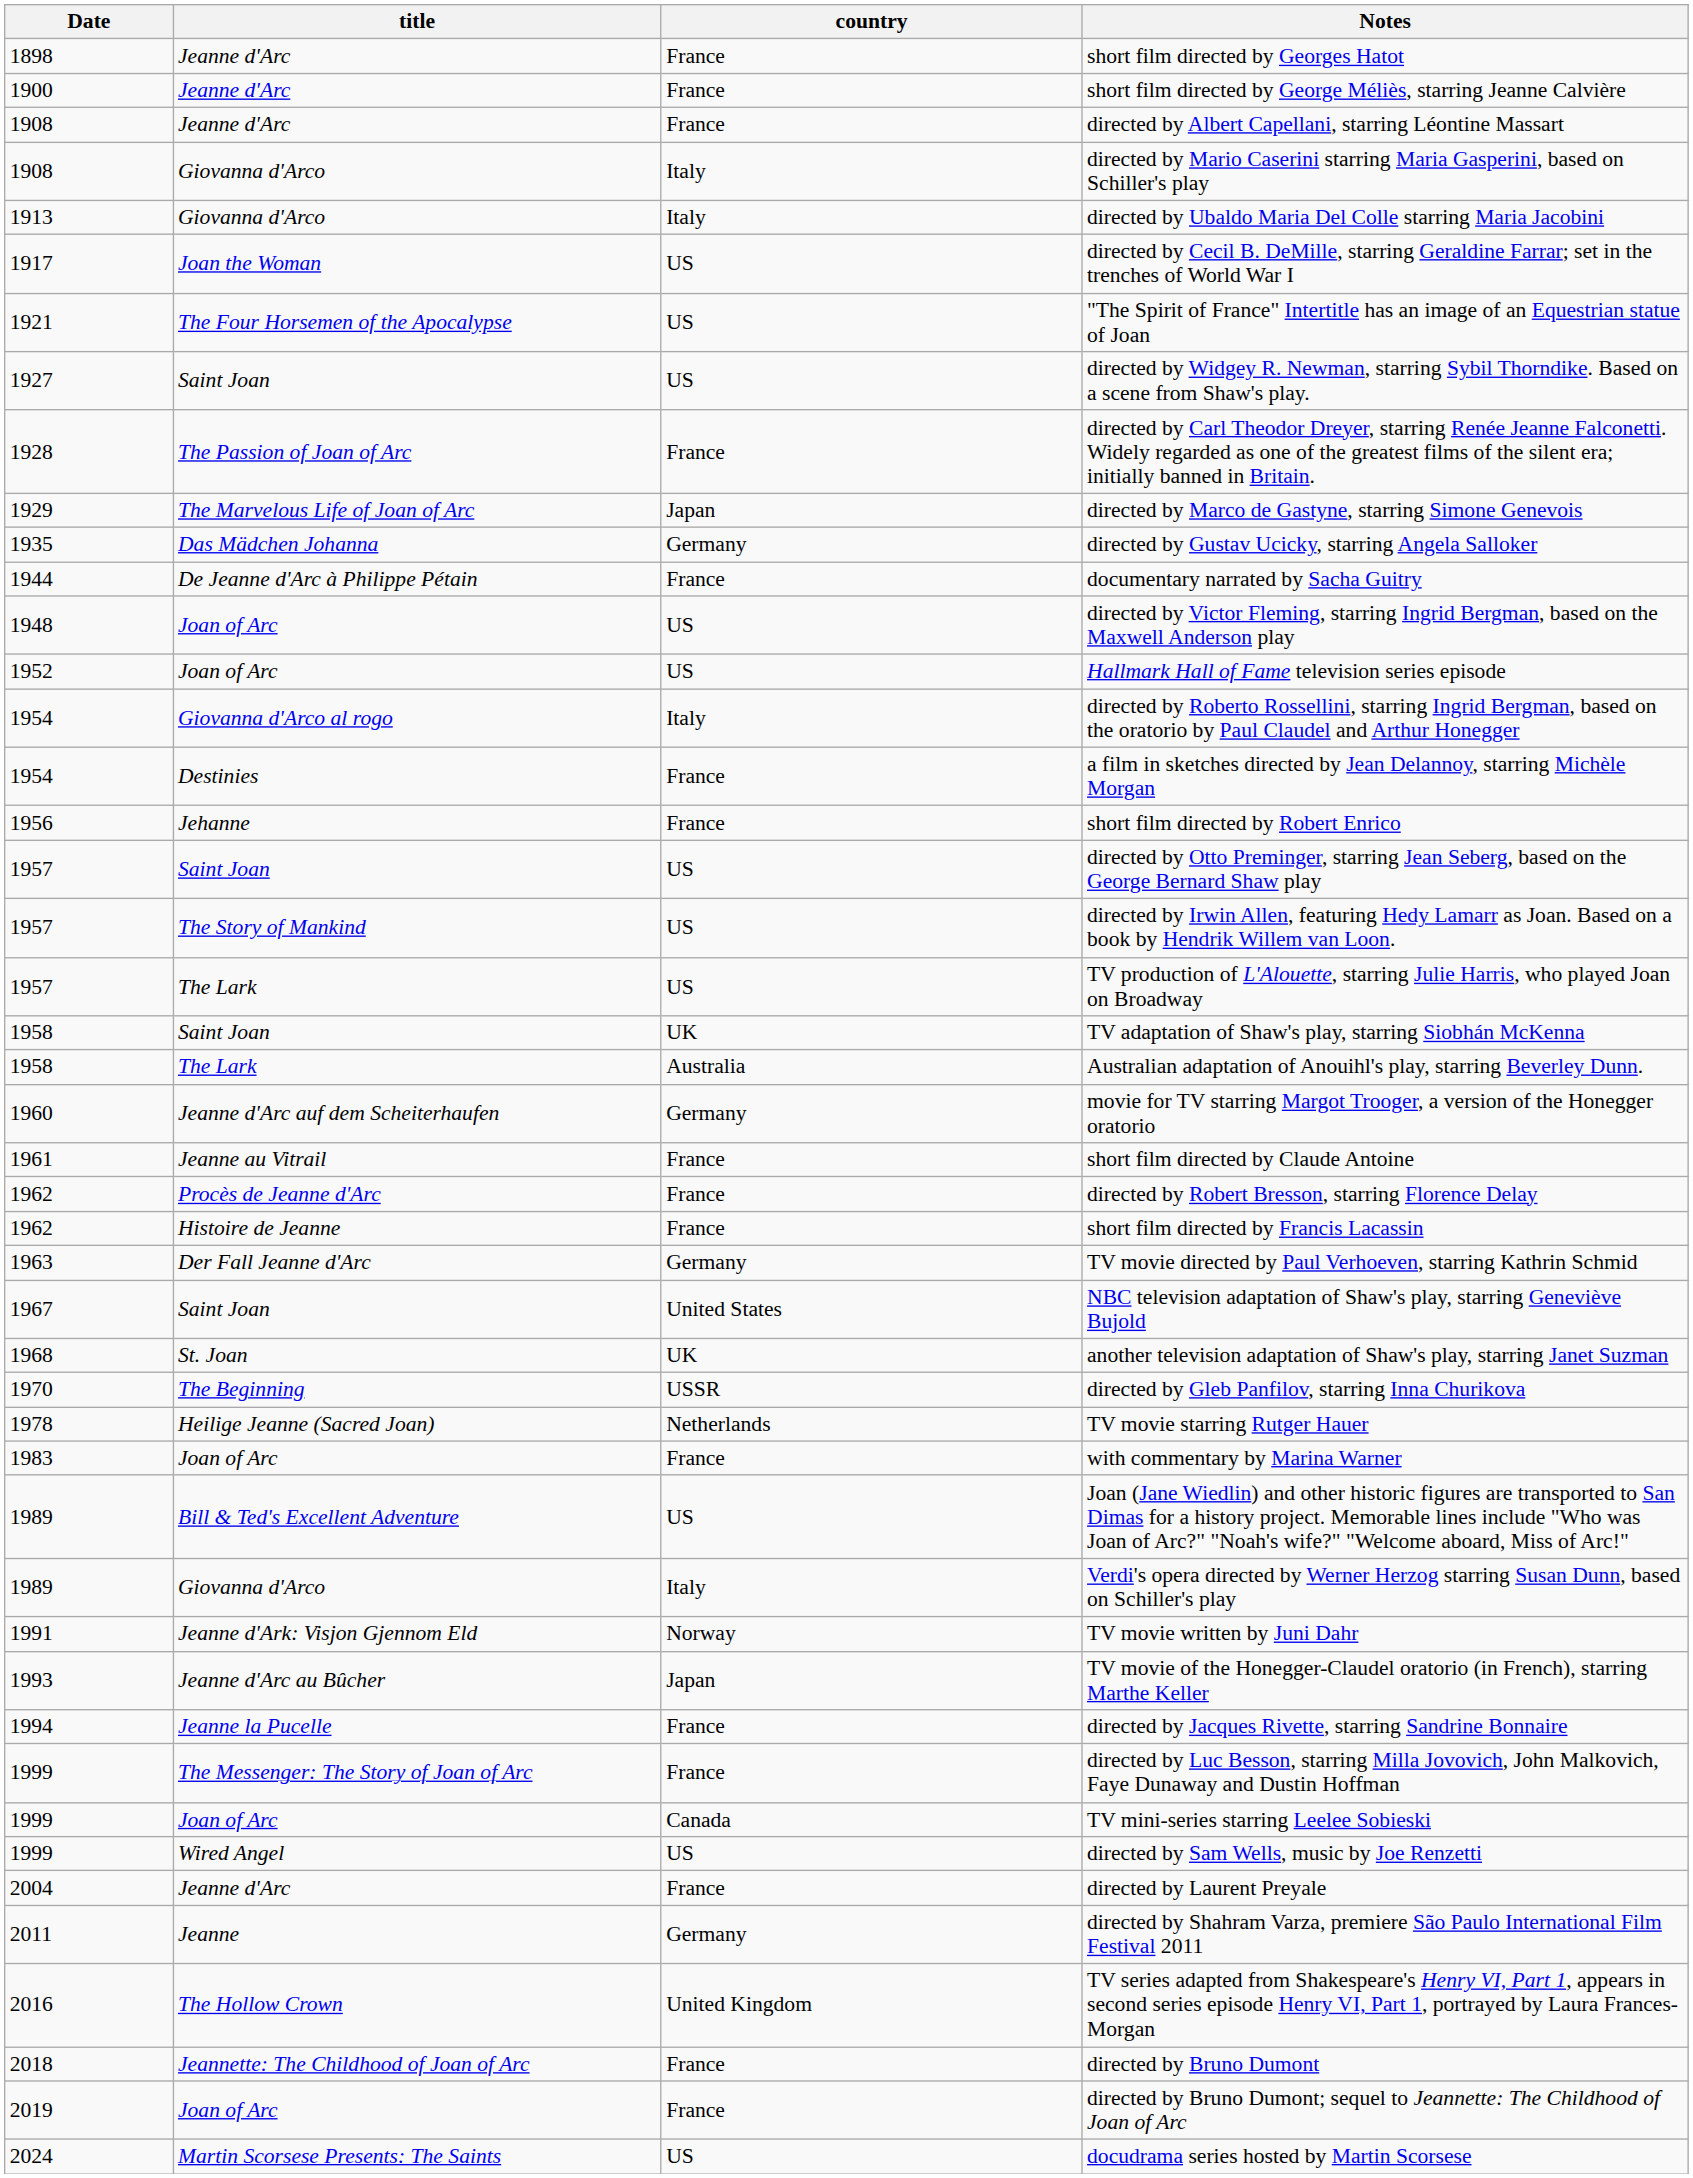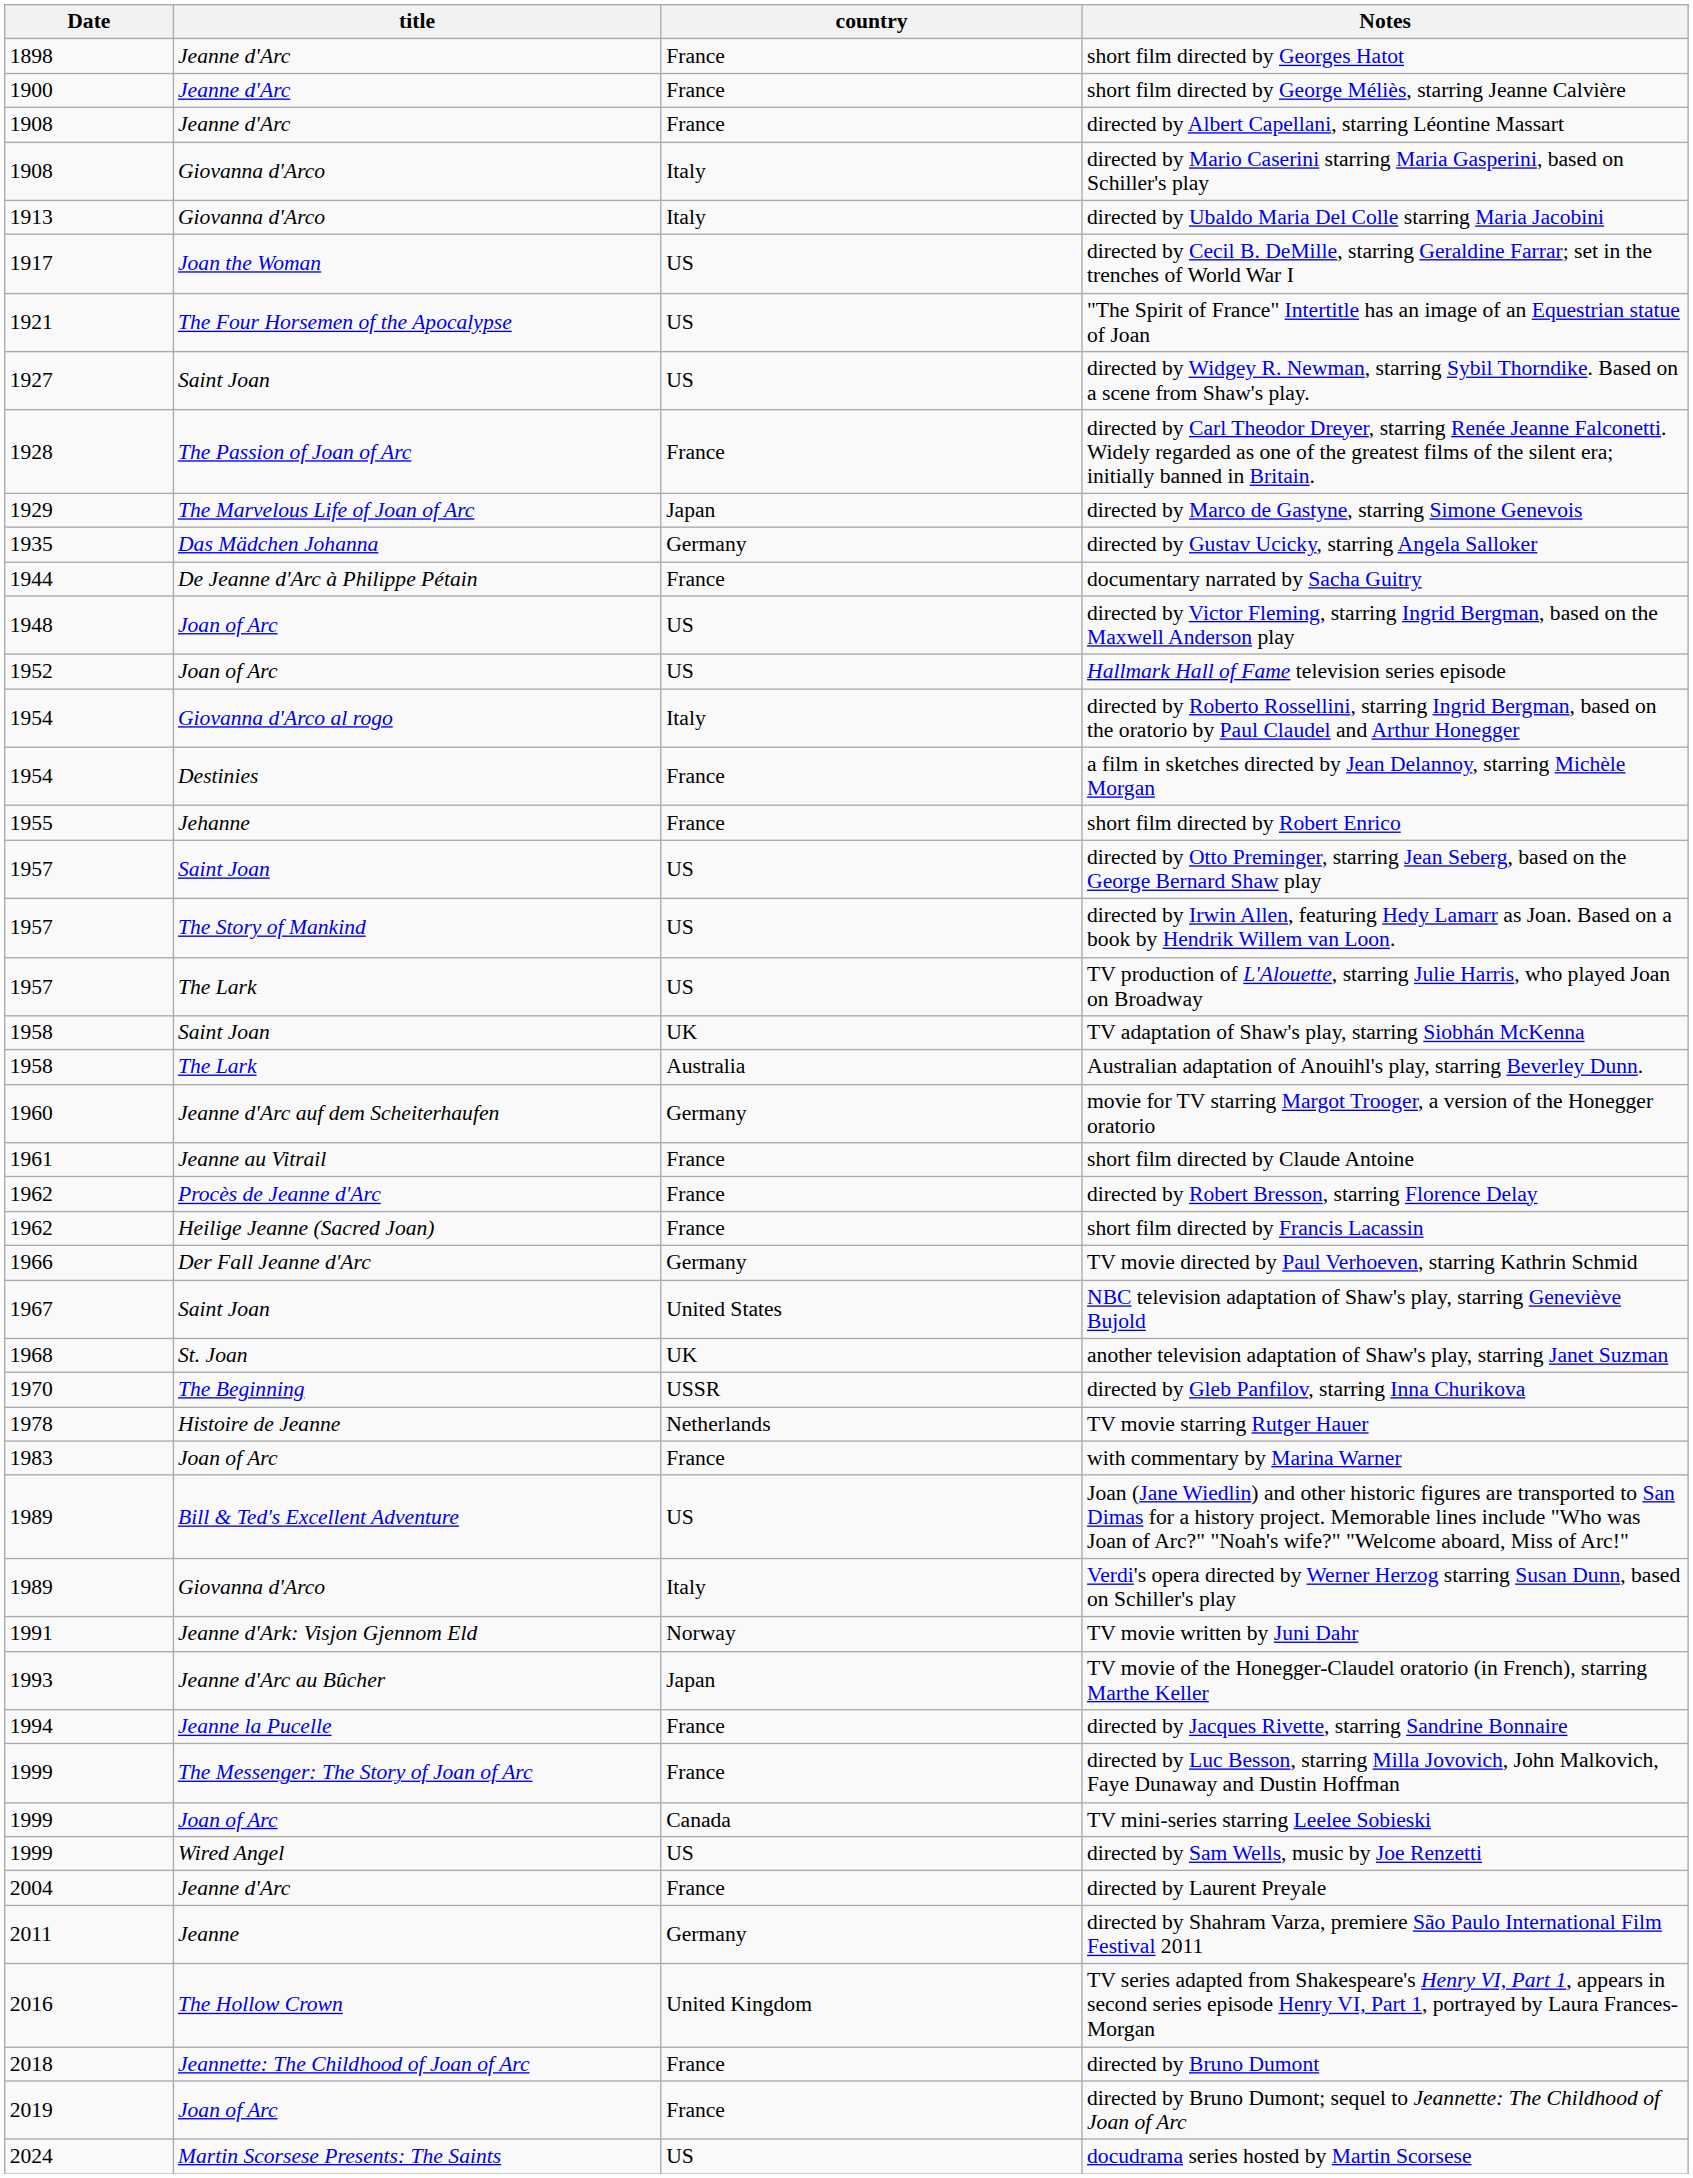short film directed by Robert Enrico | Date: 1956 -> 1955
short film directed by Francis Lacassin | title: Histoire de Jeanne -> Heilige Jeanne (Sacred Joan)
TV movie directed by Paul Verhoeven, starring Kathrin Schmid | Date: 1963 -> 1966
TV movie starring Rutger Hauer | title: Heilige Jeanne (Sacred Joan) -> Histoire de Jeanne
